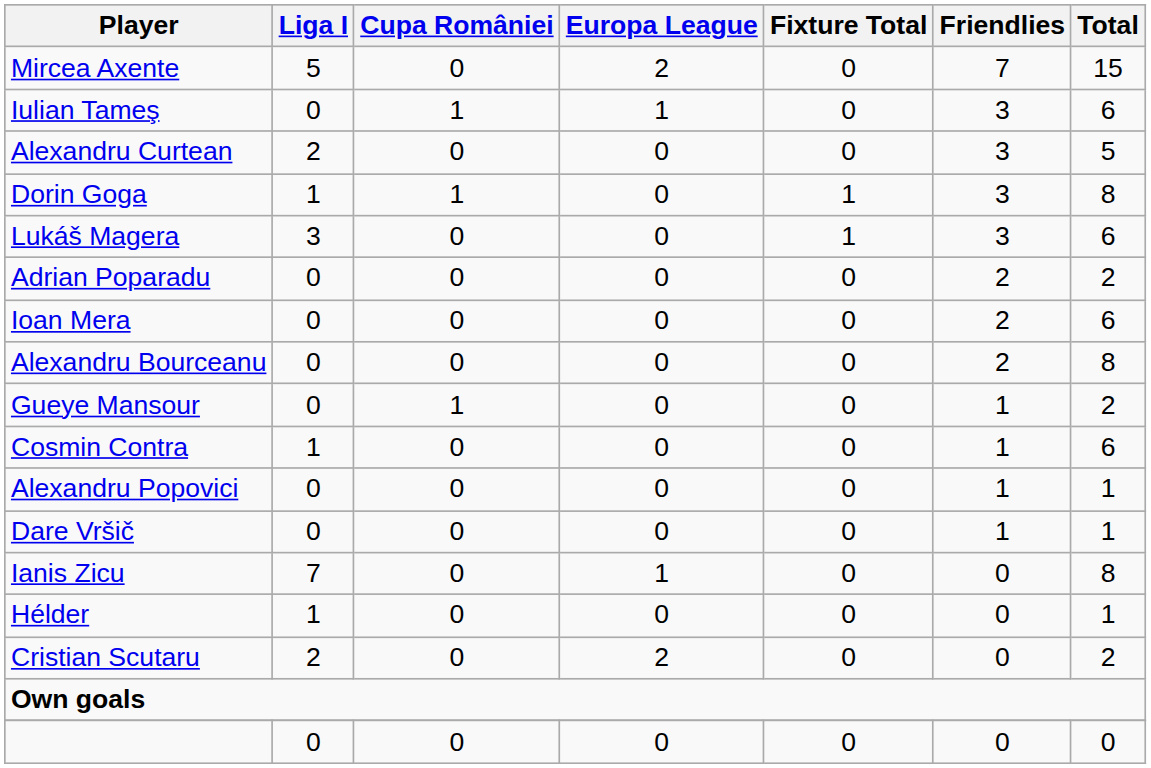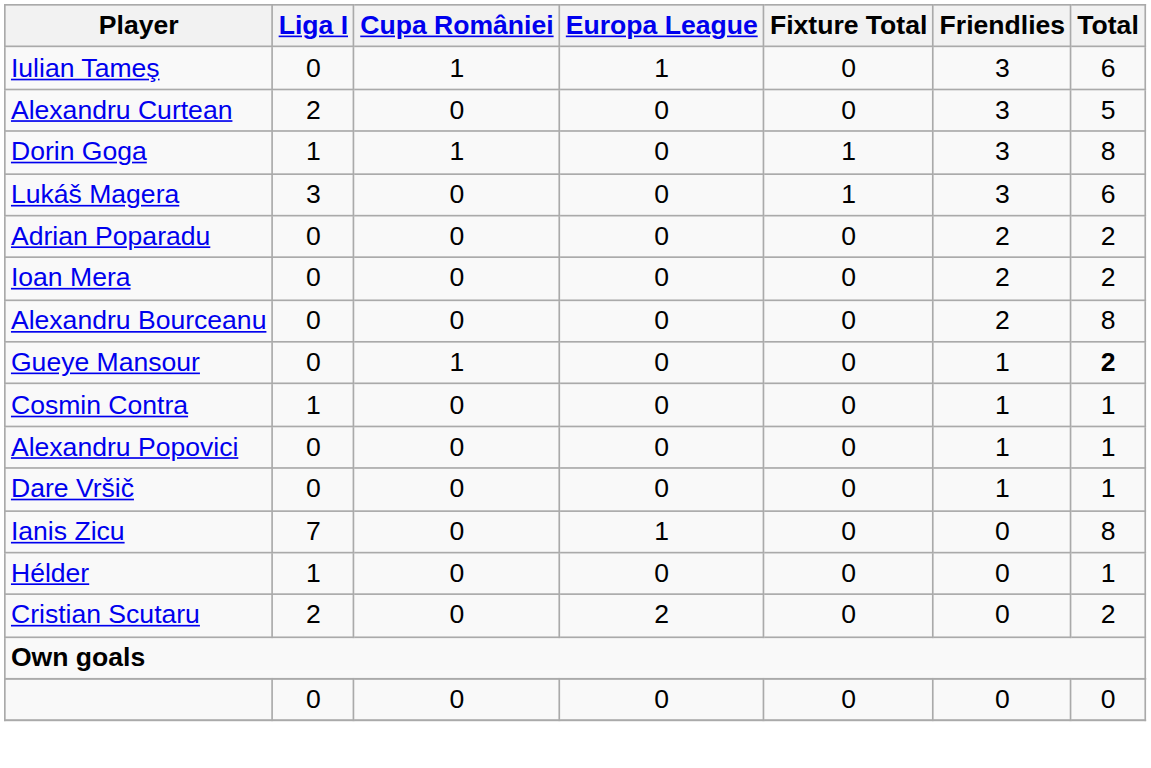- row: Mircea Axente | 5 | 0 | 2 | 0 | 7 | 15
Ioan Mera | Total: 6 -> 2
Gueye Mansour | Total: normal -> bold
Cosmin Contra | Total: 6 -> 1
